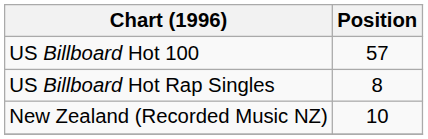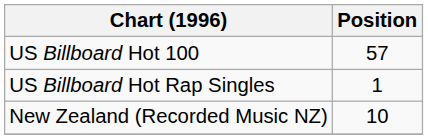US Billboard Hot Rap Singles | Position: 8 -> 1
